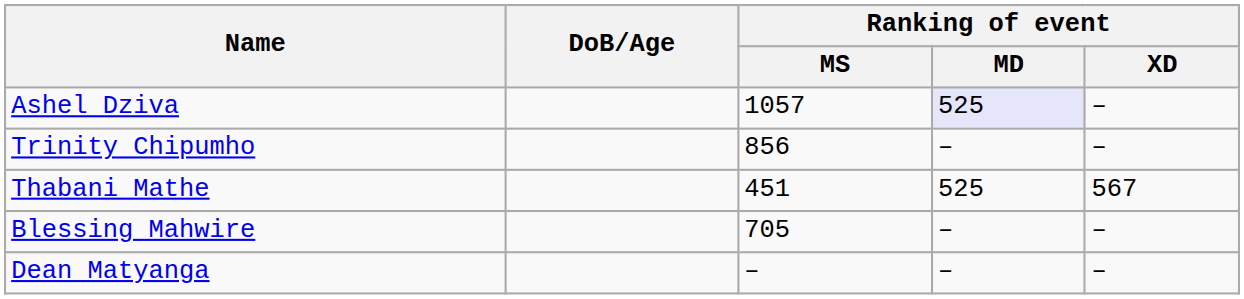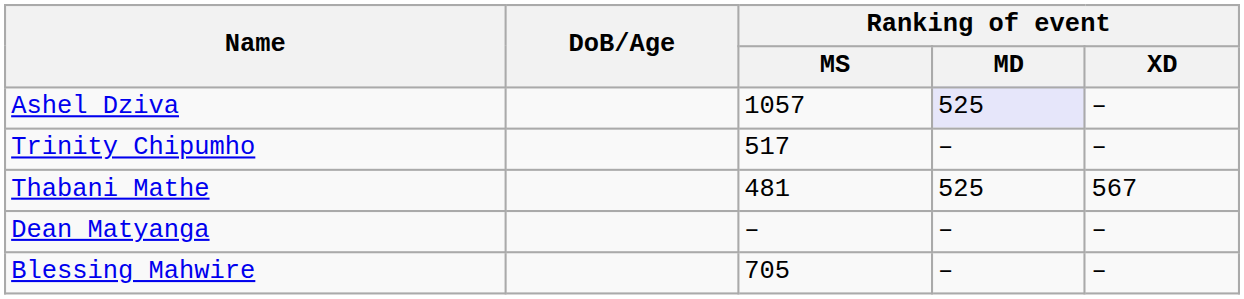Trinity Chipumho | Ranking of event / MS: 856 -> 517
Thabani Mathe | Ranking of event / MS: 451 -> 481
rows swapped: Blessing Mahwire <-> Dean Matyanga
